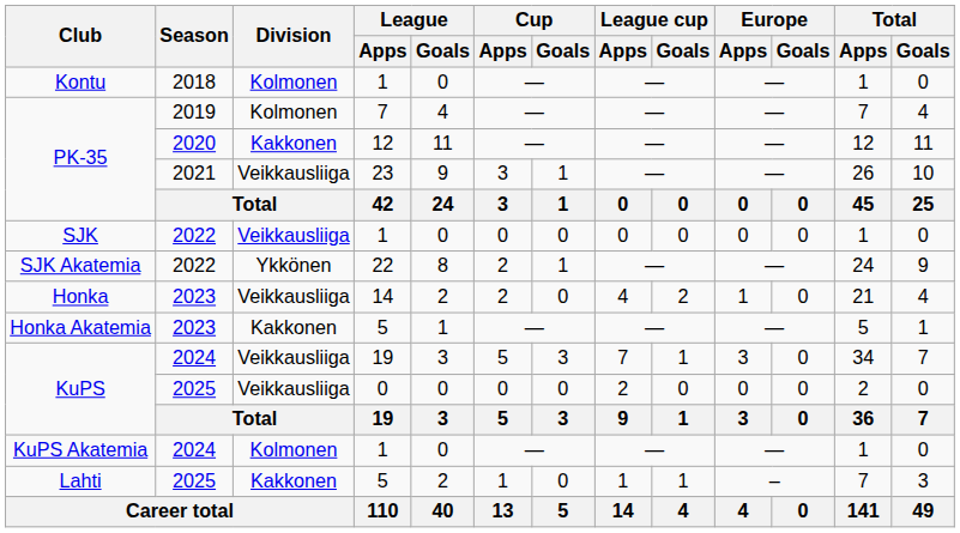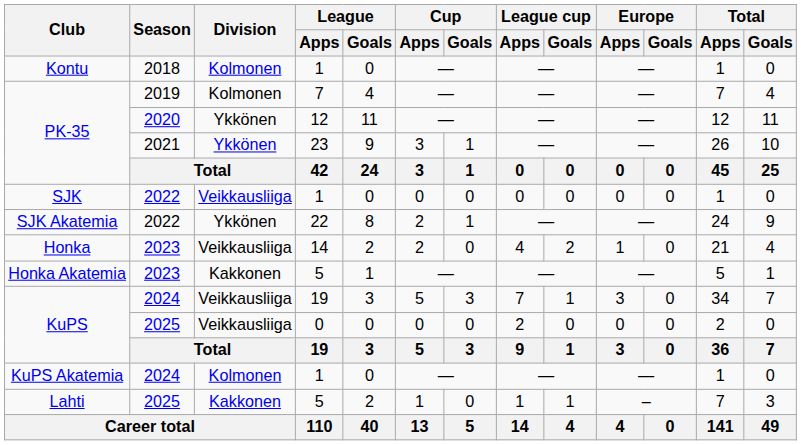PK-35 / 12 | Division: Kakkonen -> Ykkönen
PK-35 / 23 | Division: Veikkausliiga -> Ykkönen
